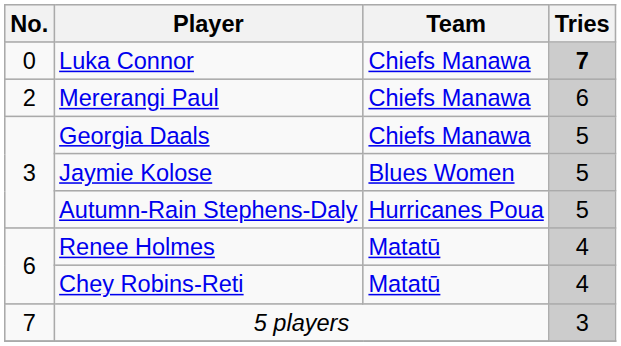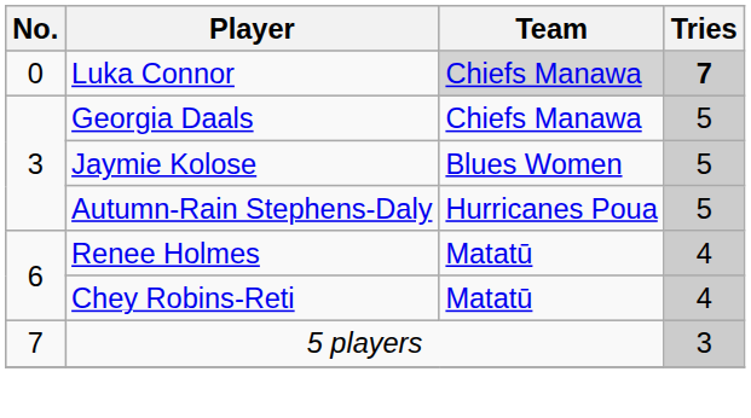Luka Connor | Team: no background -> lightgrey background
- row: 2 | Mererangi Paul | Chiefs Manawa | 6
